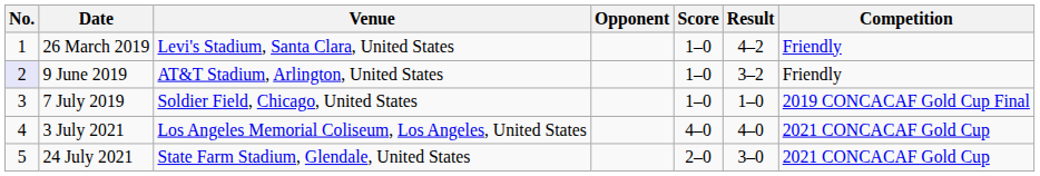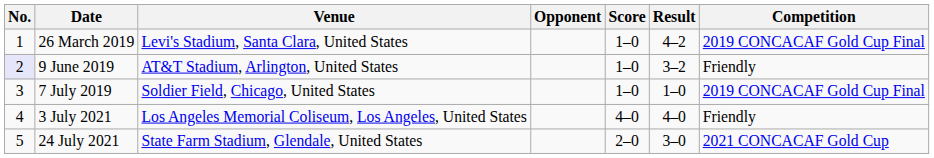26 March 2019 | Competition: Friendly -> 2019 CONCACAF Gold Cup Final
3 July 2021 | Competition: 2021 CONCACAF Gold Cup -> Friendly
